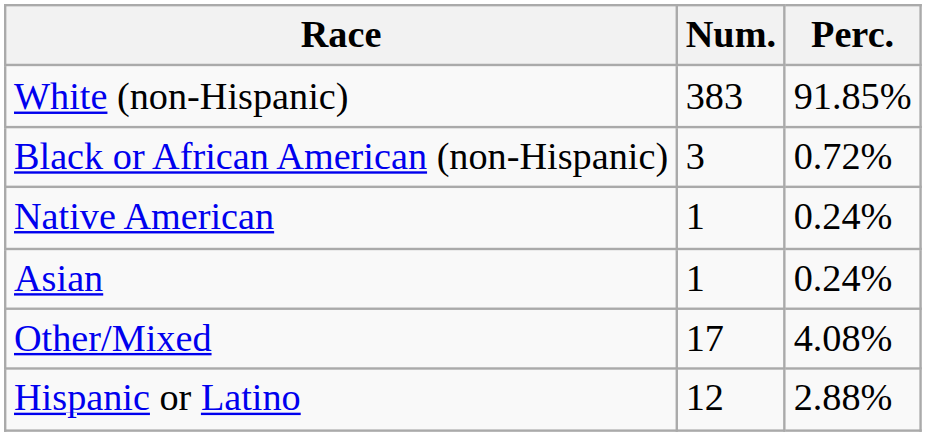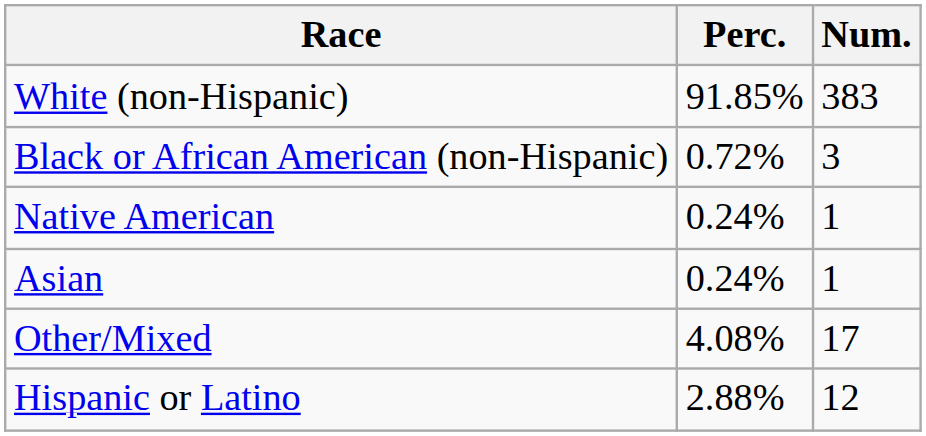columns swapped: Num. <-> Perc.
